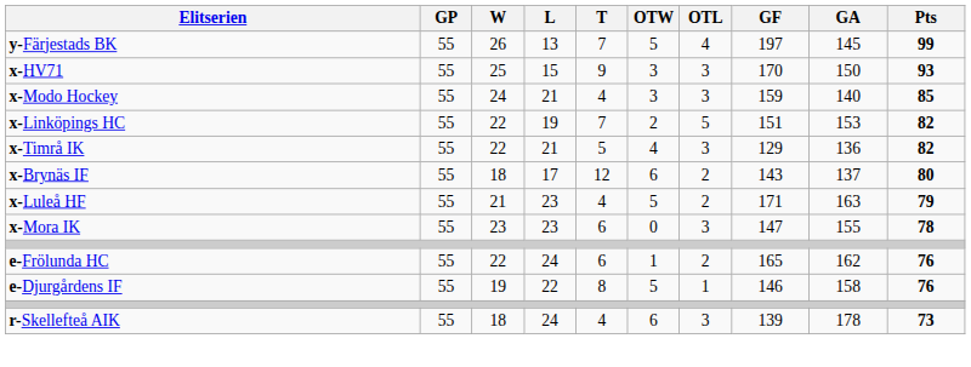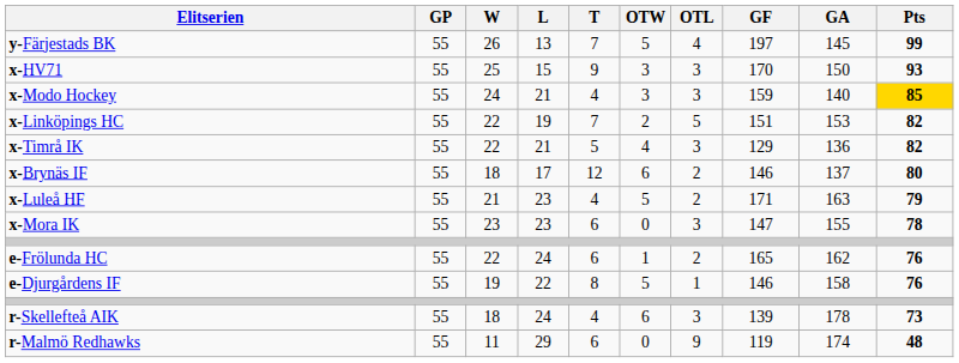x-Modo Hockey | Pts: no background -> gold background
x-Brynäs IF | GF: 143 -> 146
+ row: r-Malmö Redhawks | 55 | 11 | 29 | 6 | 0 | 9 | 119 | 174 | 48
